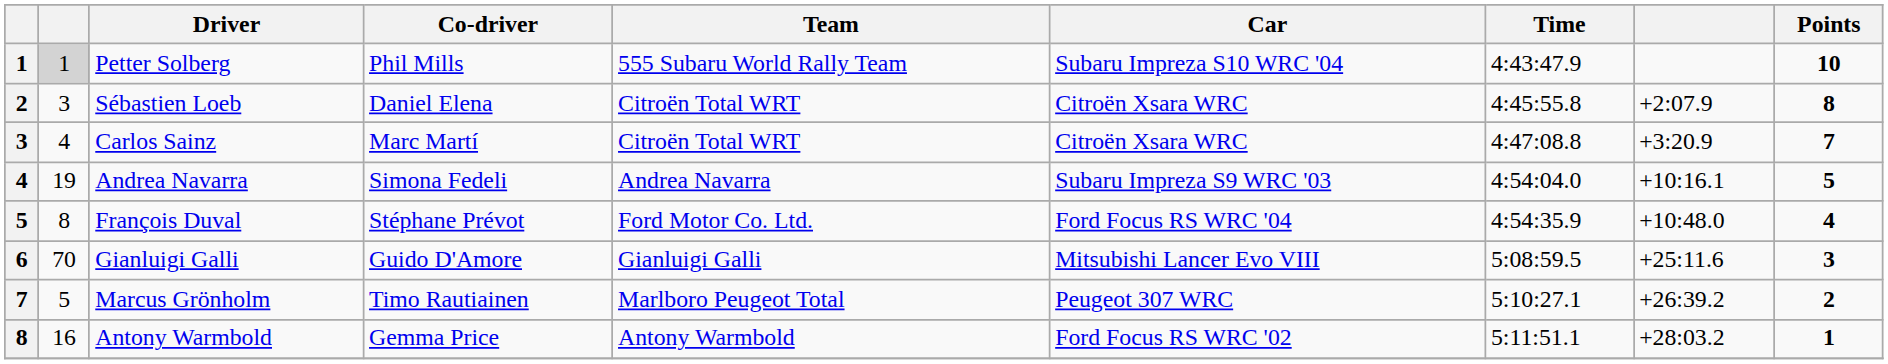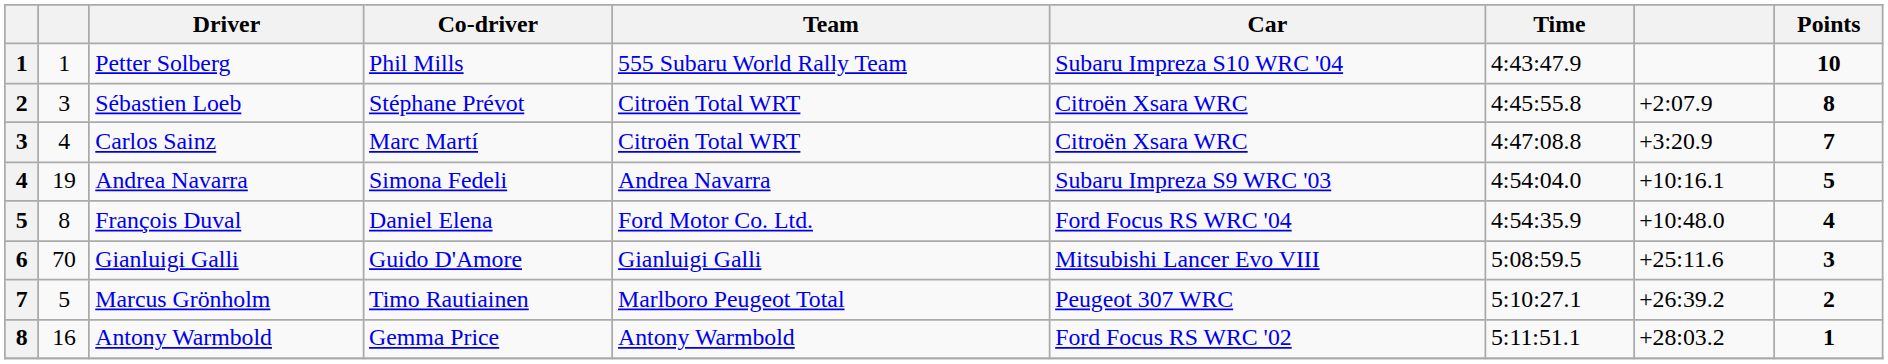Petter Solberg | column 2: lightgrey background -> no background
Sébastien Loeb | Co-driver: Daniel Elena -> Stéphane Prévot
François Duval | Co-driver: Stéphane Prévot -> Daniel Elena
